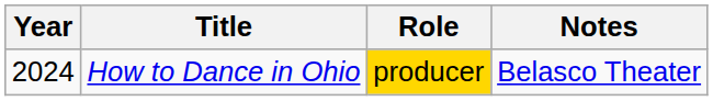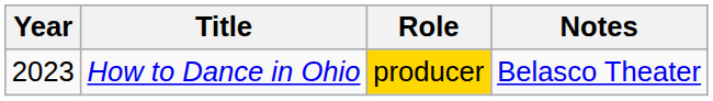How to Dance in Ohio | Year: 2024 -> 2023
